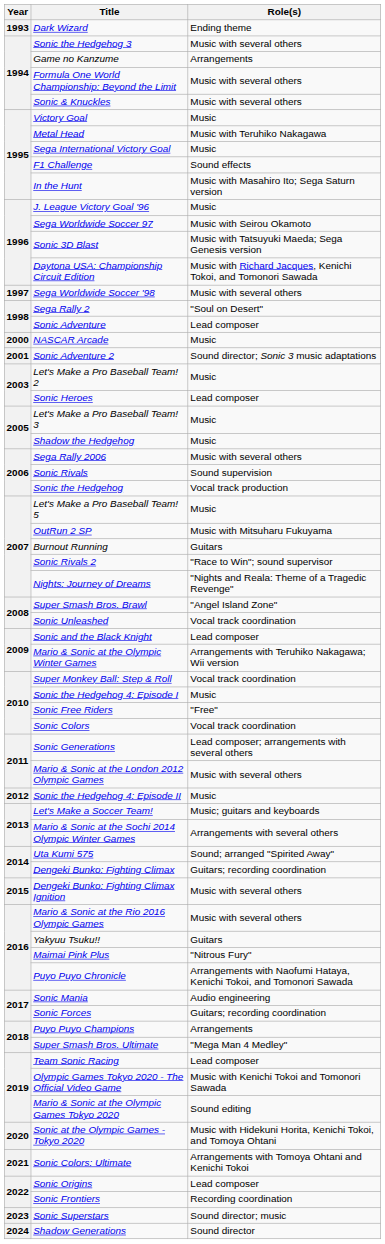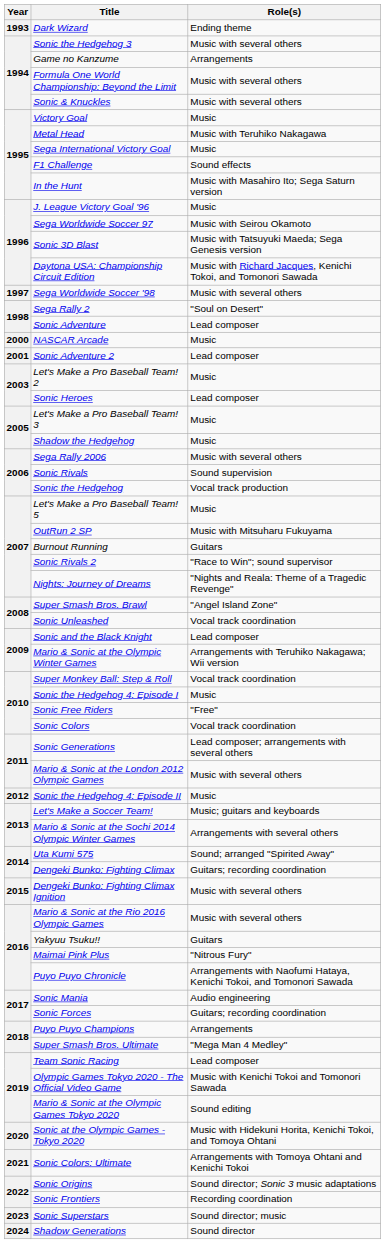Sonic Adventure 2 | Role(s): Sound director; Sonic 3 music adaptations -> Lead composer
Sonic Origins | Role(s): Lead composer -> Sound director; Sonic 3 music adaptations
